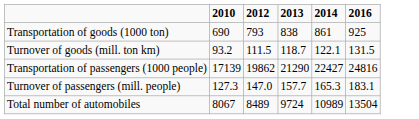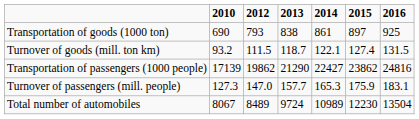+ column: 2015 | 897 | 127.4 | 23862 | 175.9 | 12230
